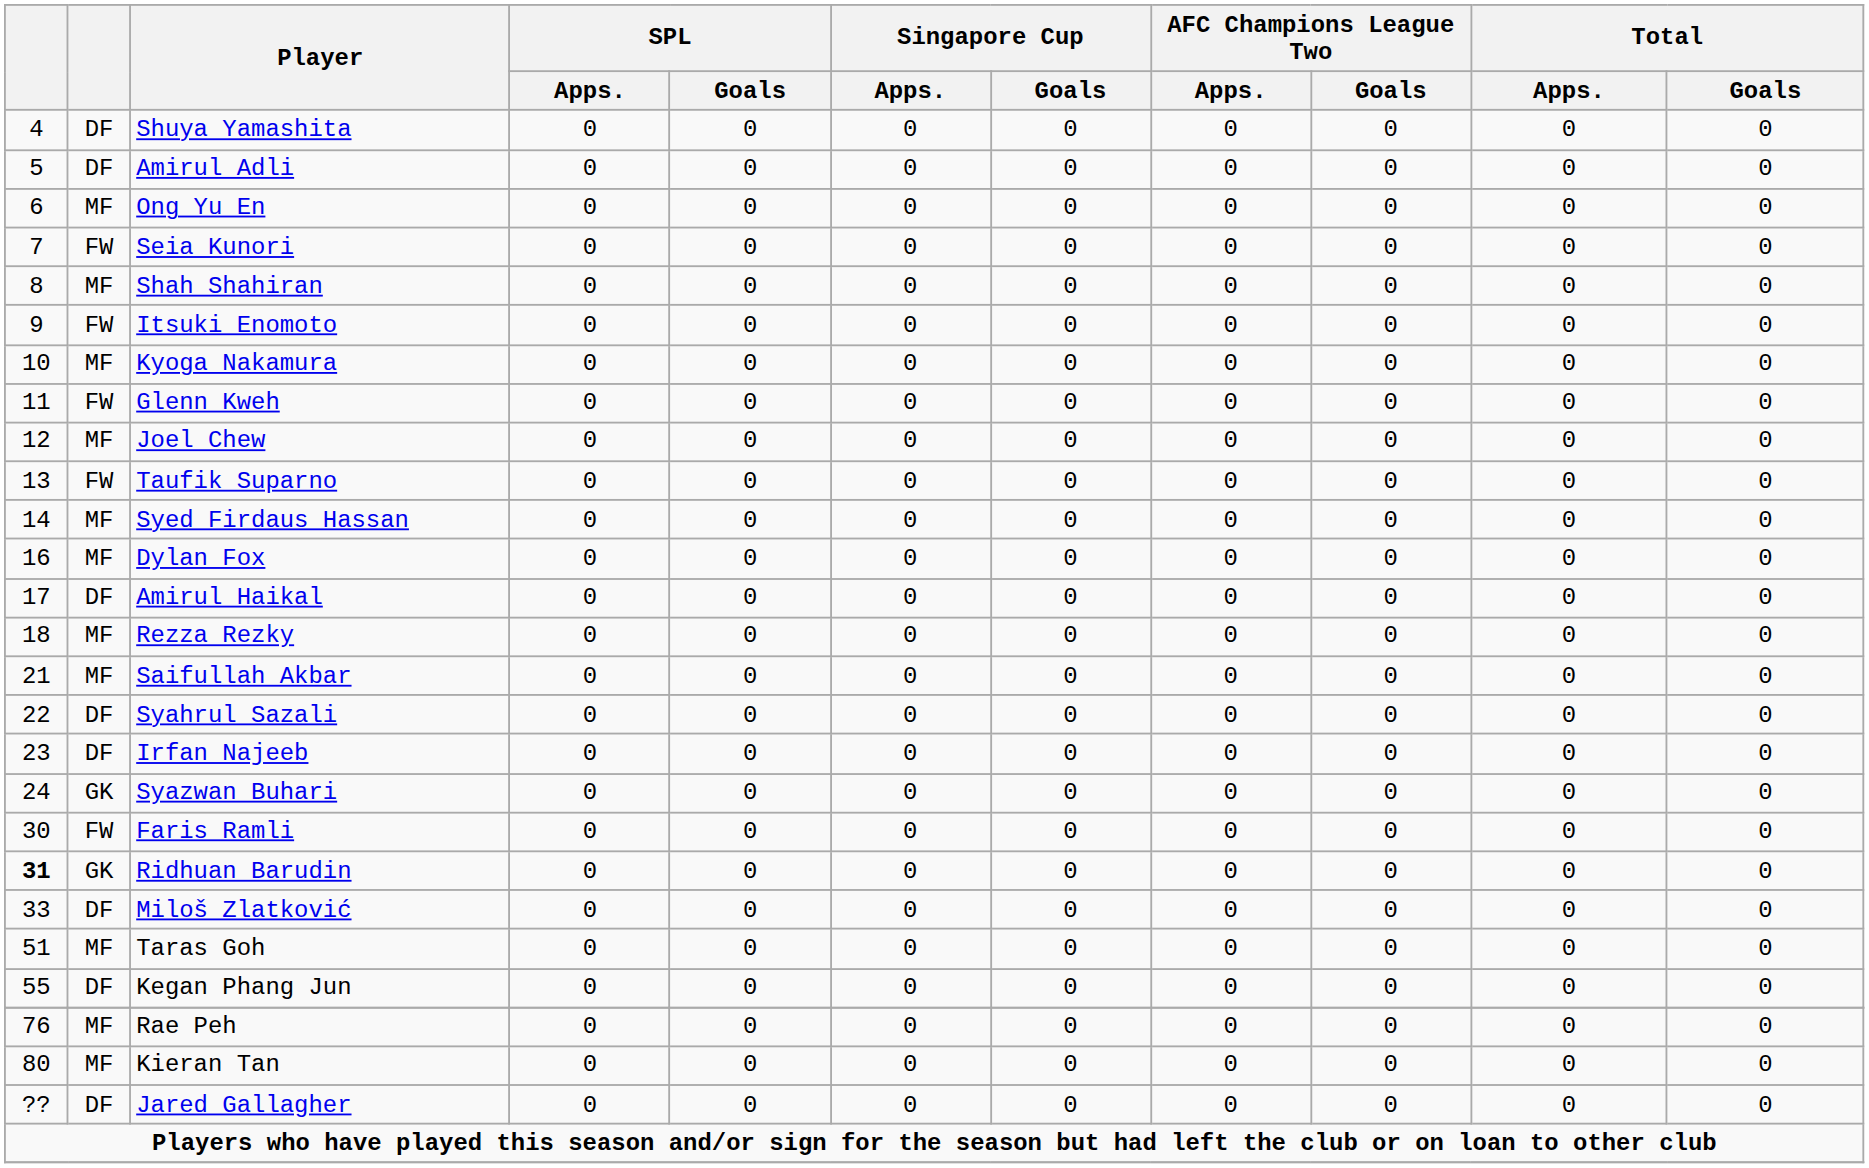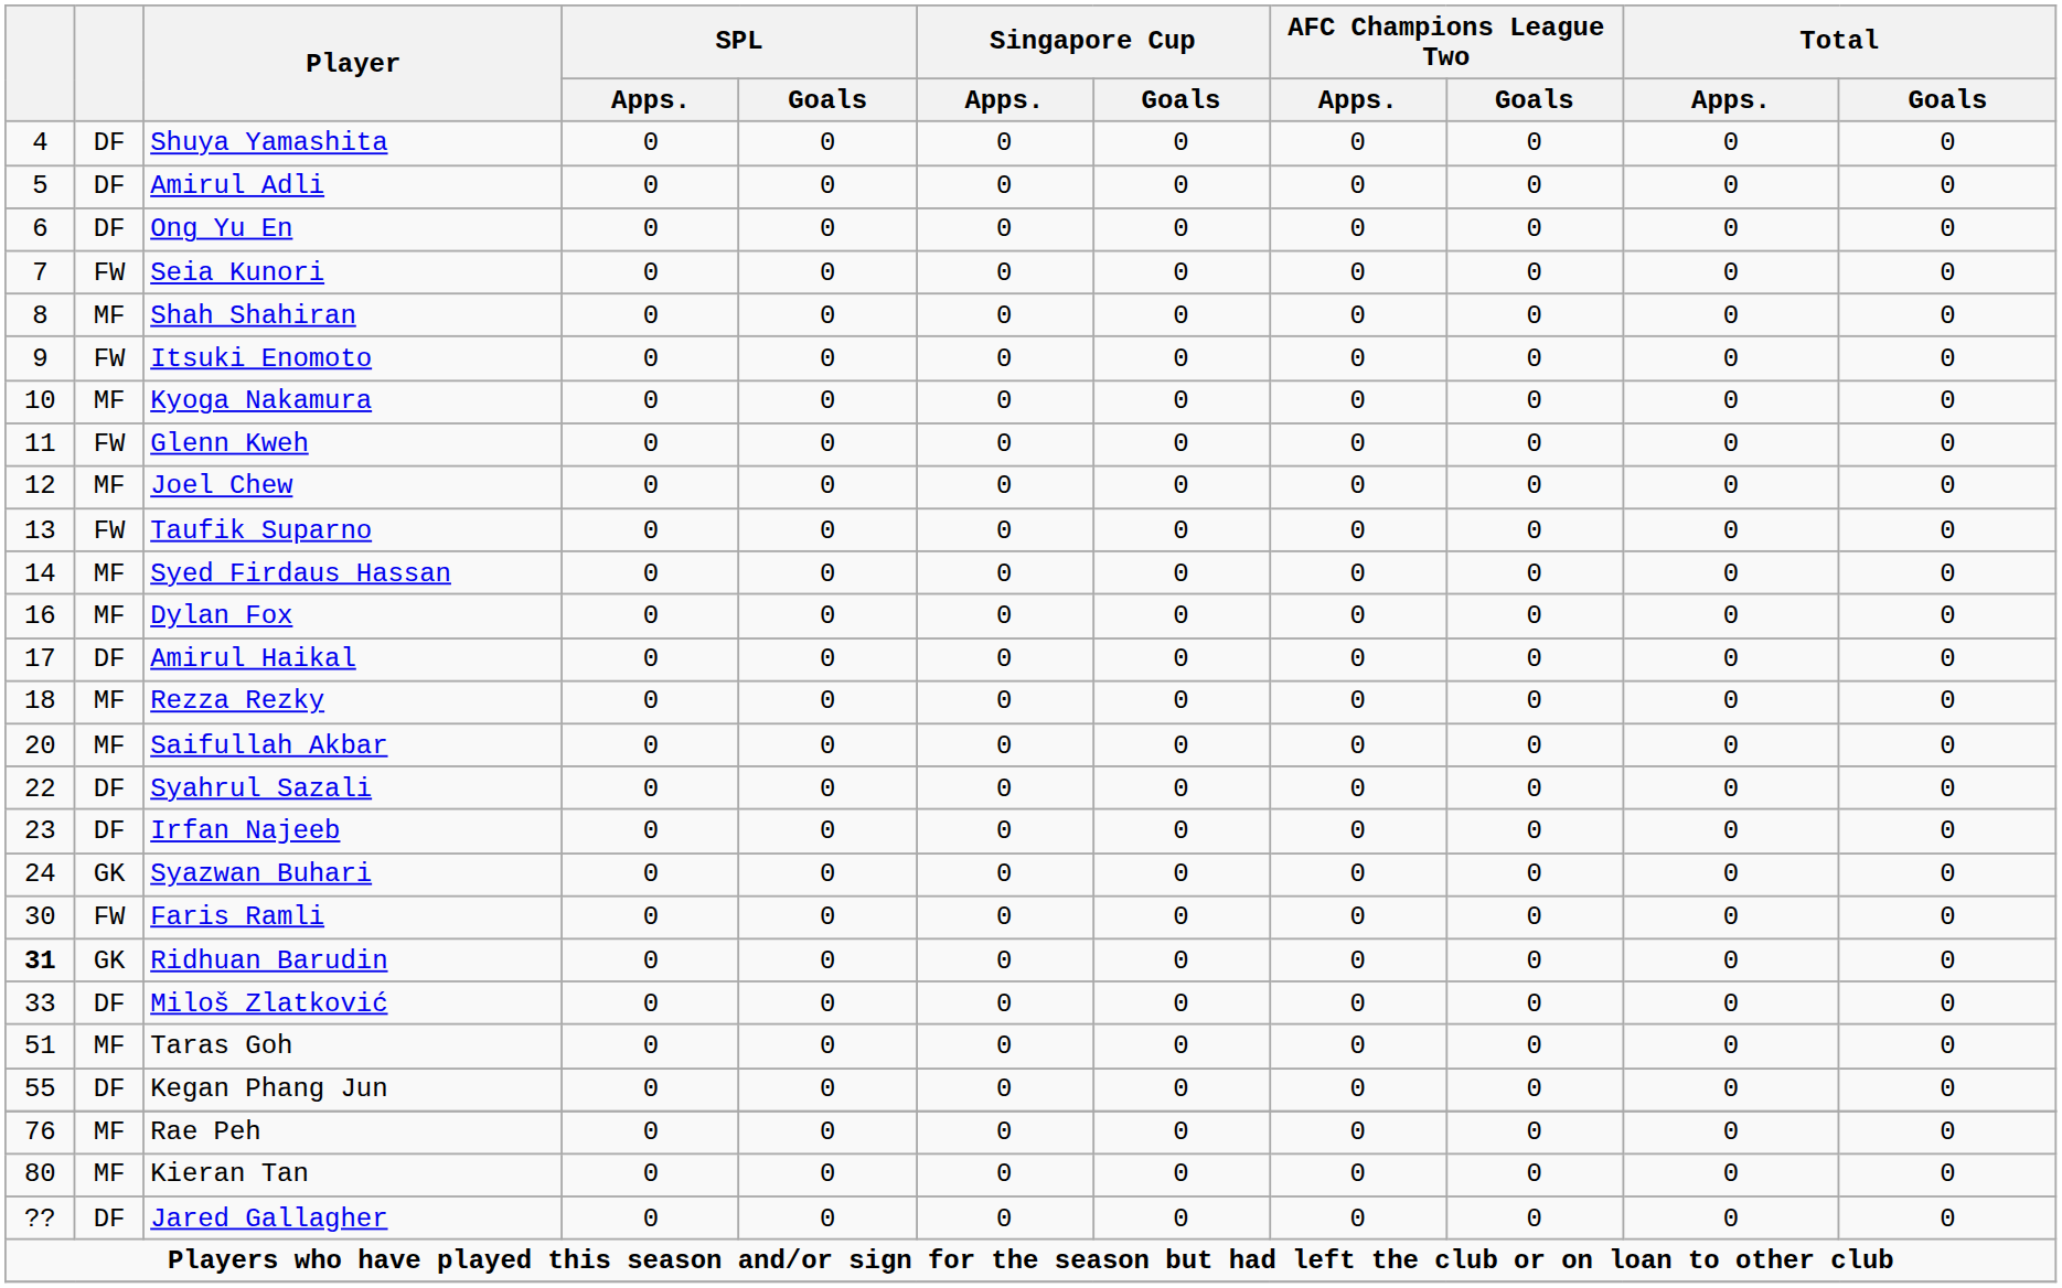Ong Yu En | column 2: MF -> DF
Saifullah Akbar | column 1: 21 -> 20
